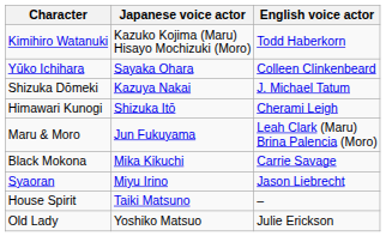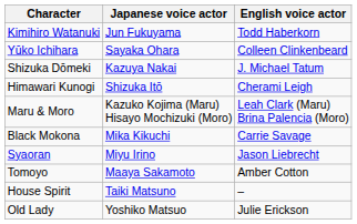Kimihiro Watanuki | Japanese voice actor: Kazuko Kojima (Maru) Hisayo Mochizuki (Moro) -> Jun Fukuyama
Maru & Moro | Japanese voice actor: Jun Fukuyama -> Kazuko Kojima (Maru) Hisayo Mochizuki (Moro)
+ row: Tomoyo | Maaya Sakamoto | Amber Cotton
